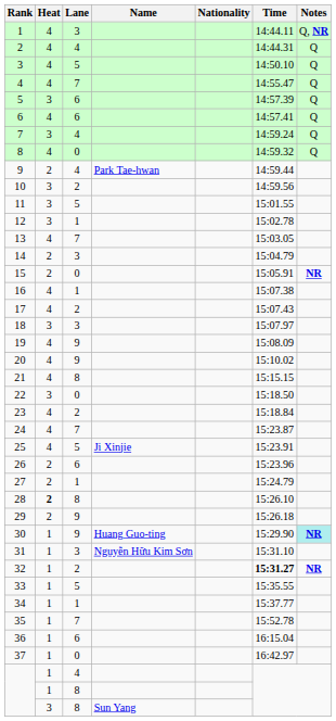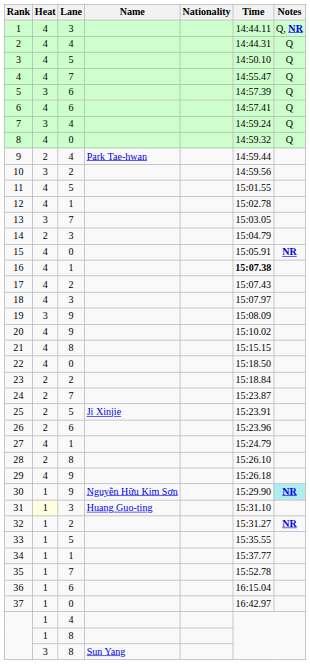11 | Heat: 3 -> 4
12 | Heat: 3 -> 4
13 | Heat: 4 -> 3
15 | Heat: 2 -> 4
16 | Time: normal -> bold
18 | Heat: 3 -> 4
19 | Heat: 4 -> 3
22 | Heat: 3 -> 4
23 | Heat: 4 -> 2
24 | Heat: 4 -> 2
25 | Heat: 4 -> 2
27 | Heat: 2 -> 4
28 | Heat: bold -> normal
29 | Heat: 2 -> 4
30 | Name: Huang Guo-ting -> Nguyễn Hữu Kim Sơn
31 | Heat: no background -> lightyellow background
31 | Name: Nguyễn Hữu Kim Sơn -> Huang Guo-ting
32 | Time: bold -> normal
